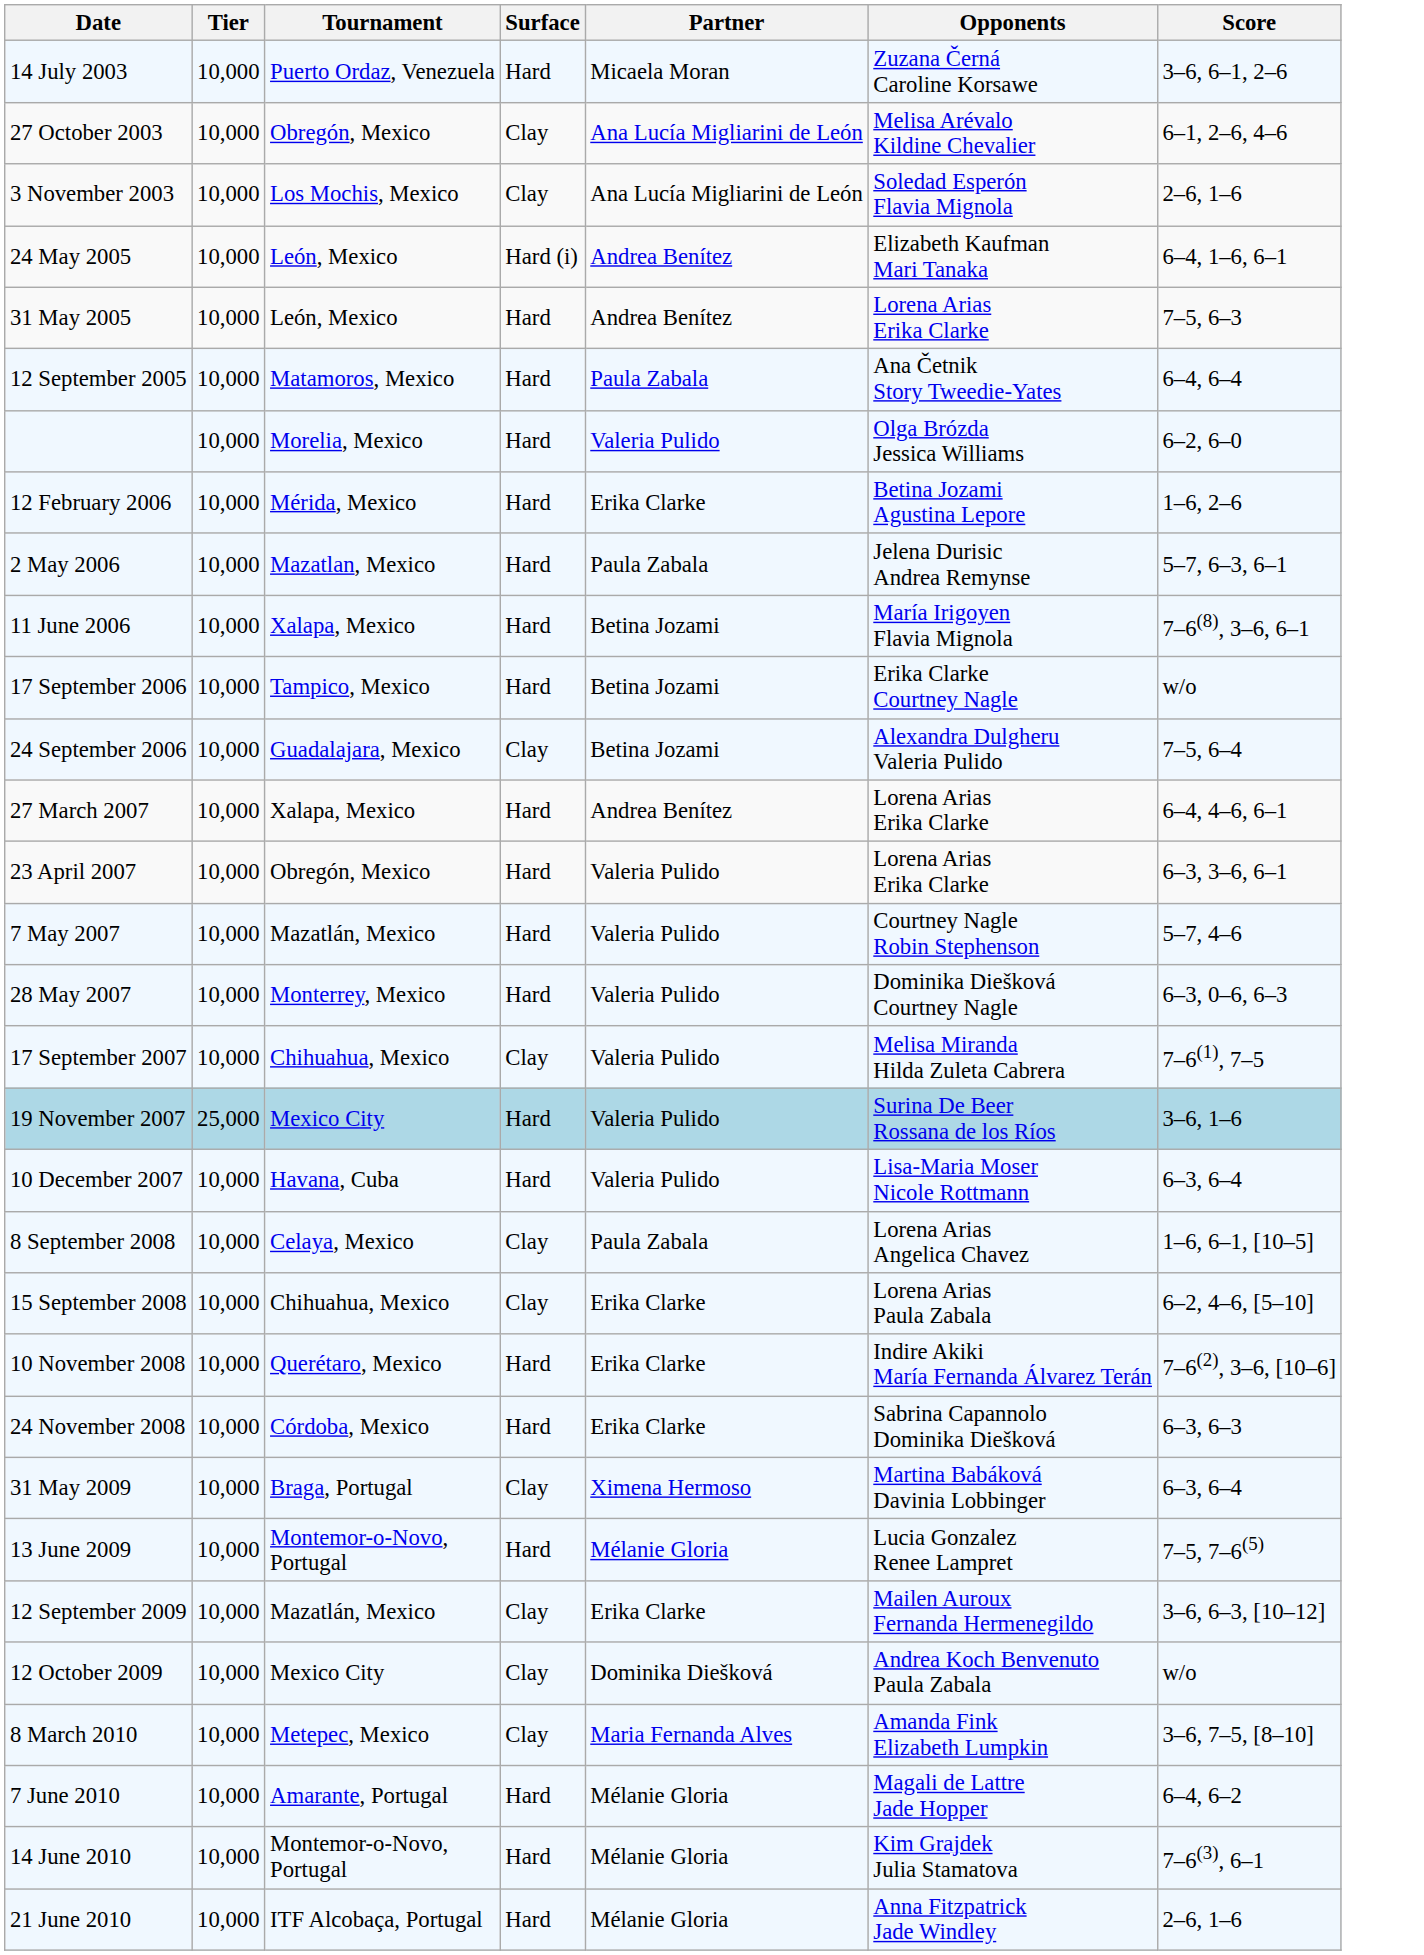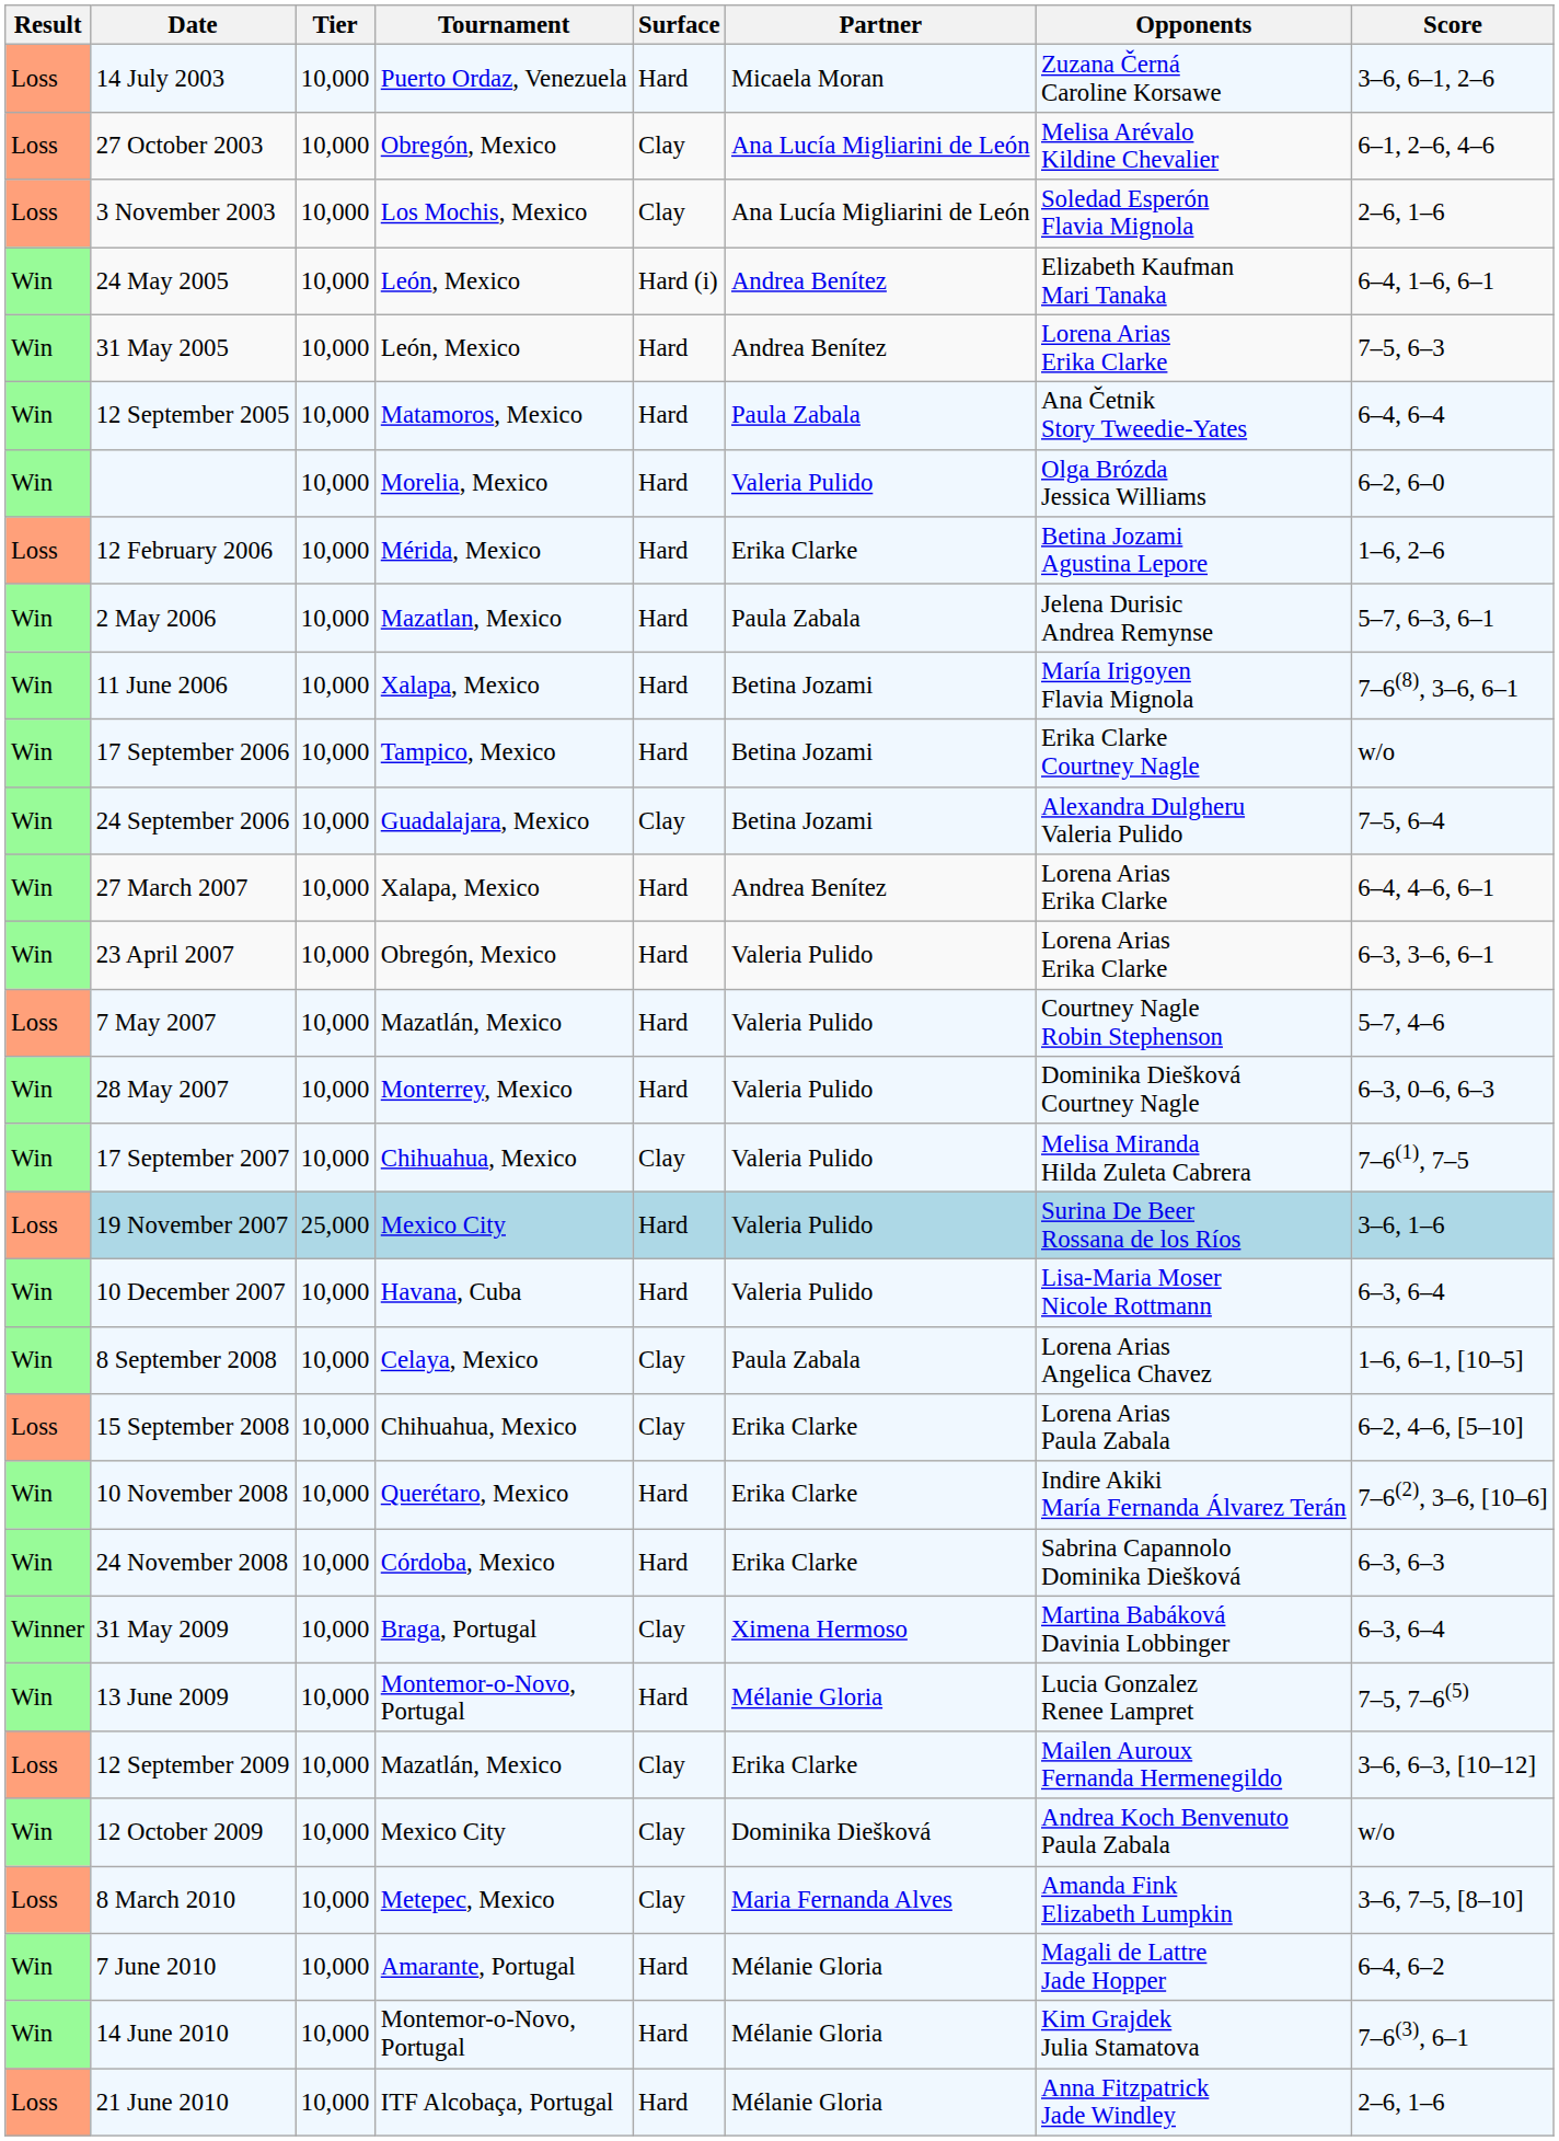+ column: Result | Loss | Loss | Loss | Win | Win | Win | Win | Loss | Win | Win | Win | Win | Win | Win | Loss | Win | Win | Loss | Win | Win | Loss | Win | Win | Winner | Win | Loss | Win | Loss | Win | Win | Loss
